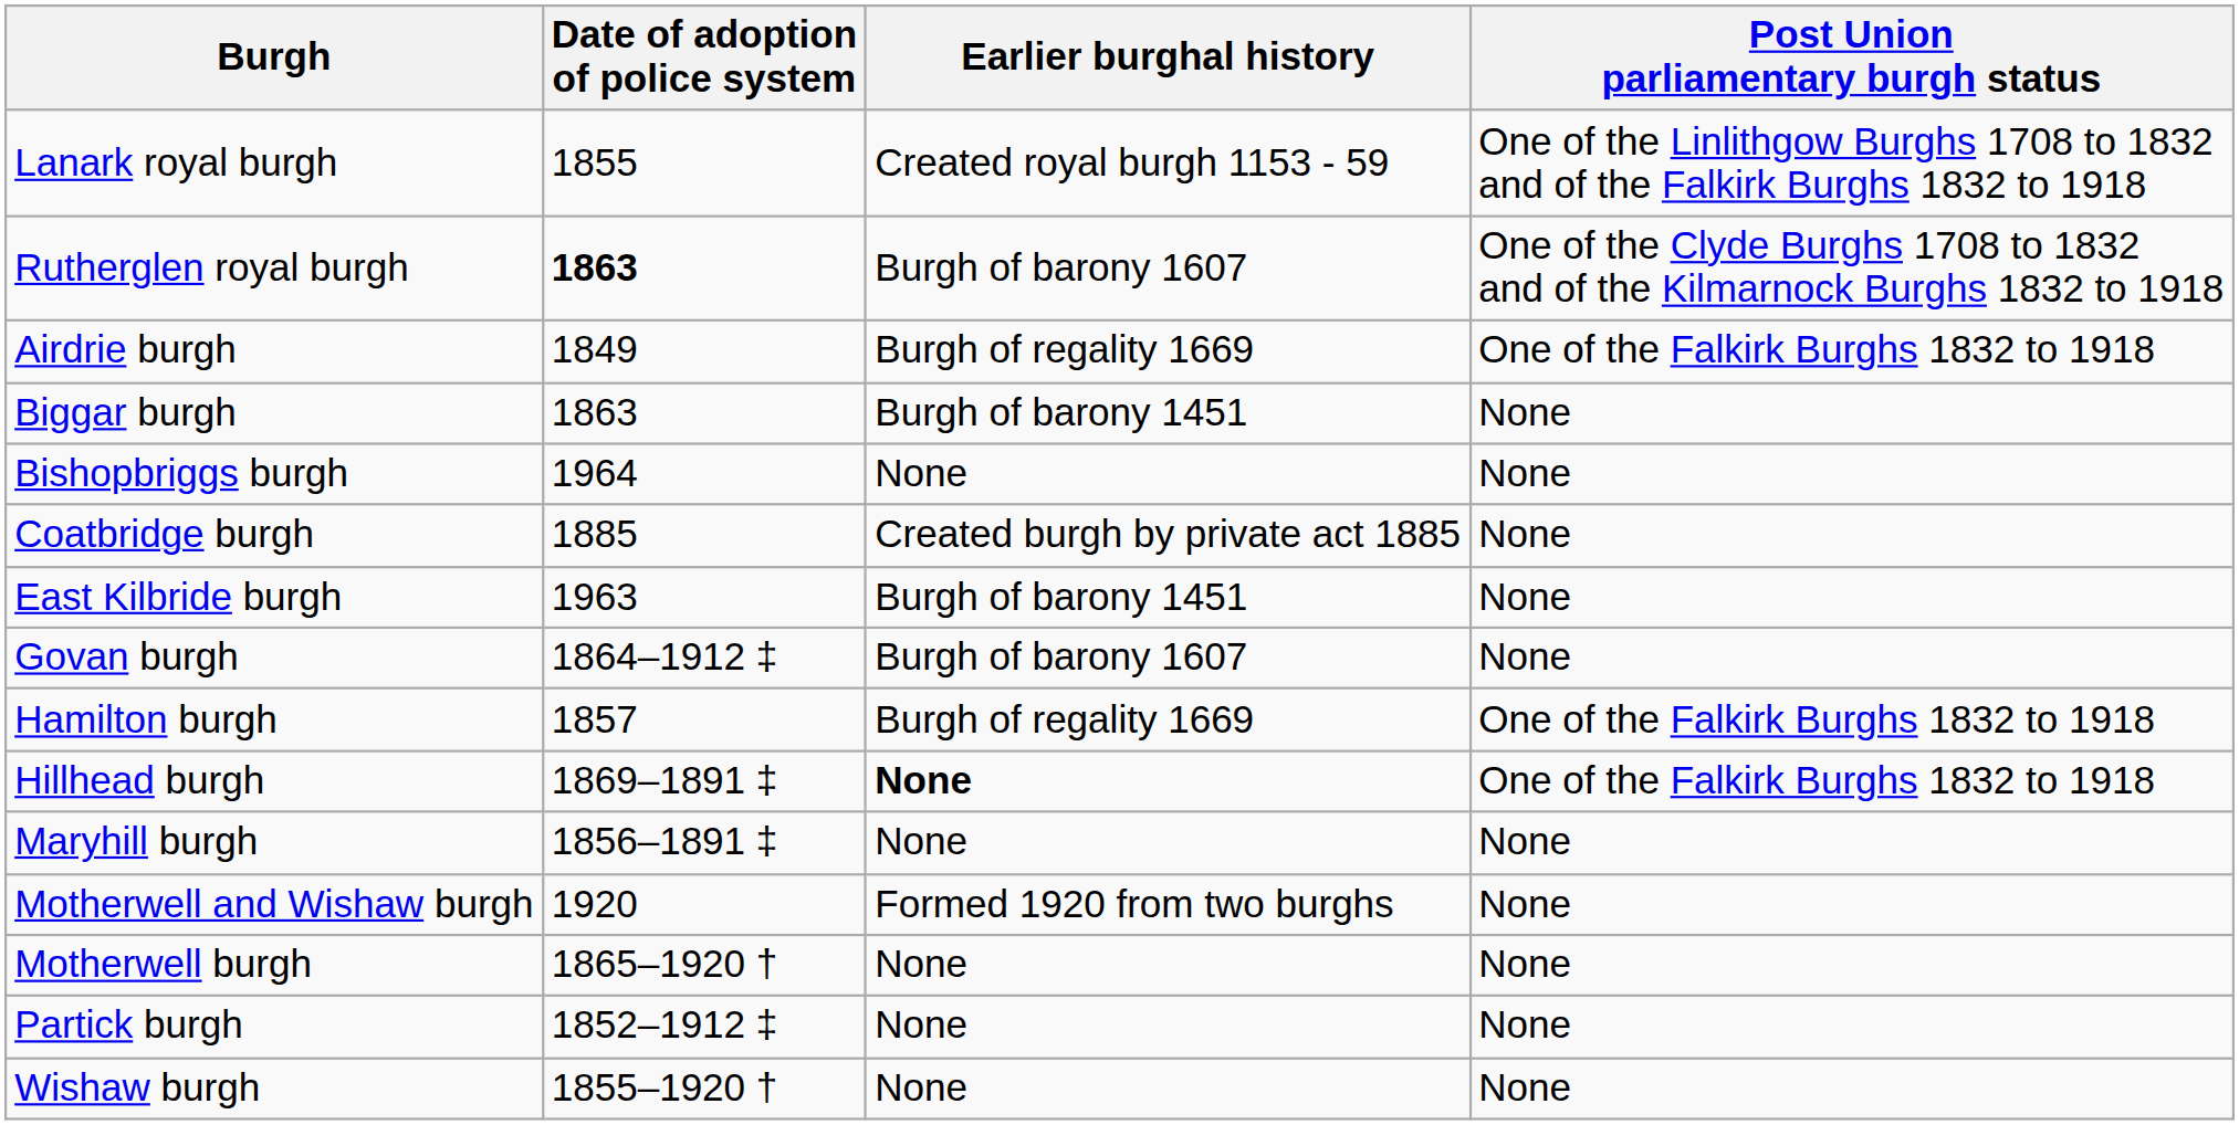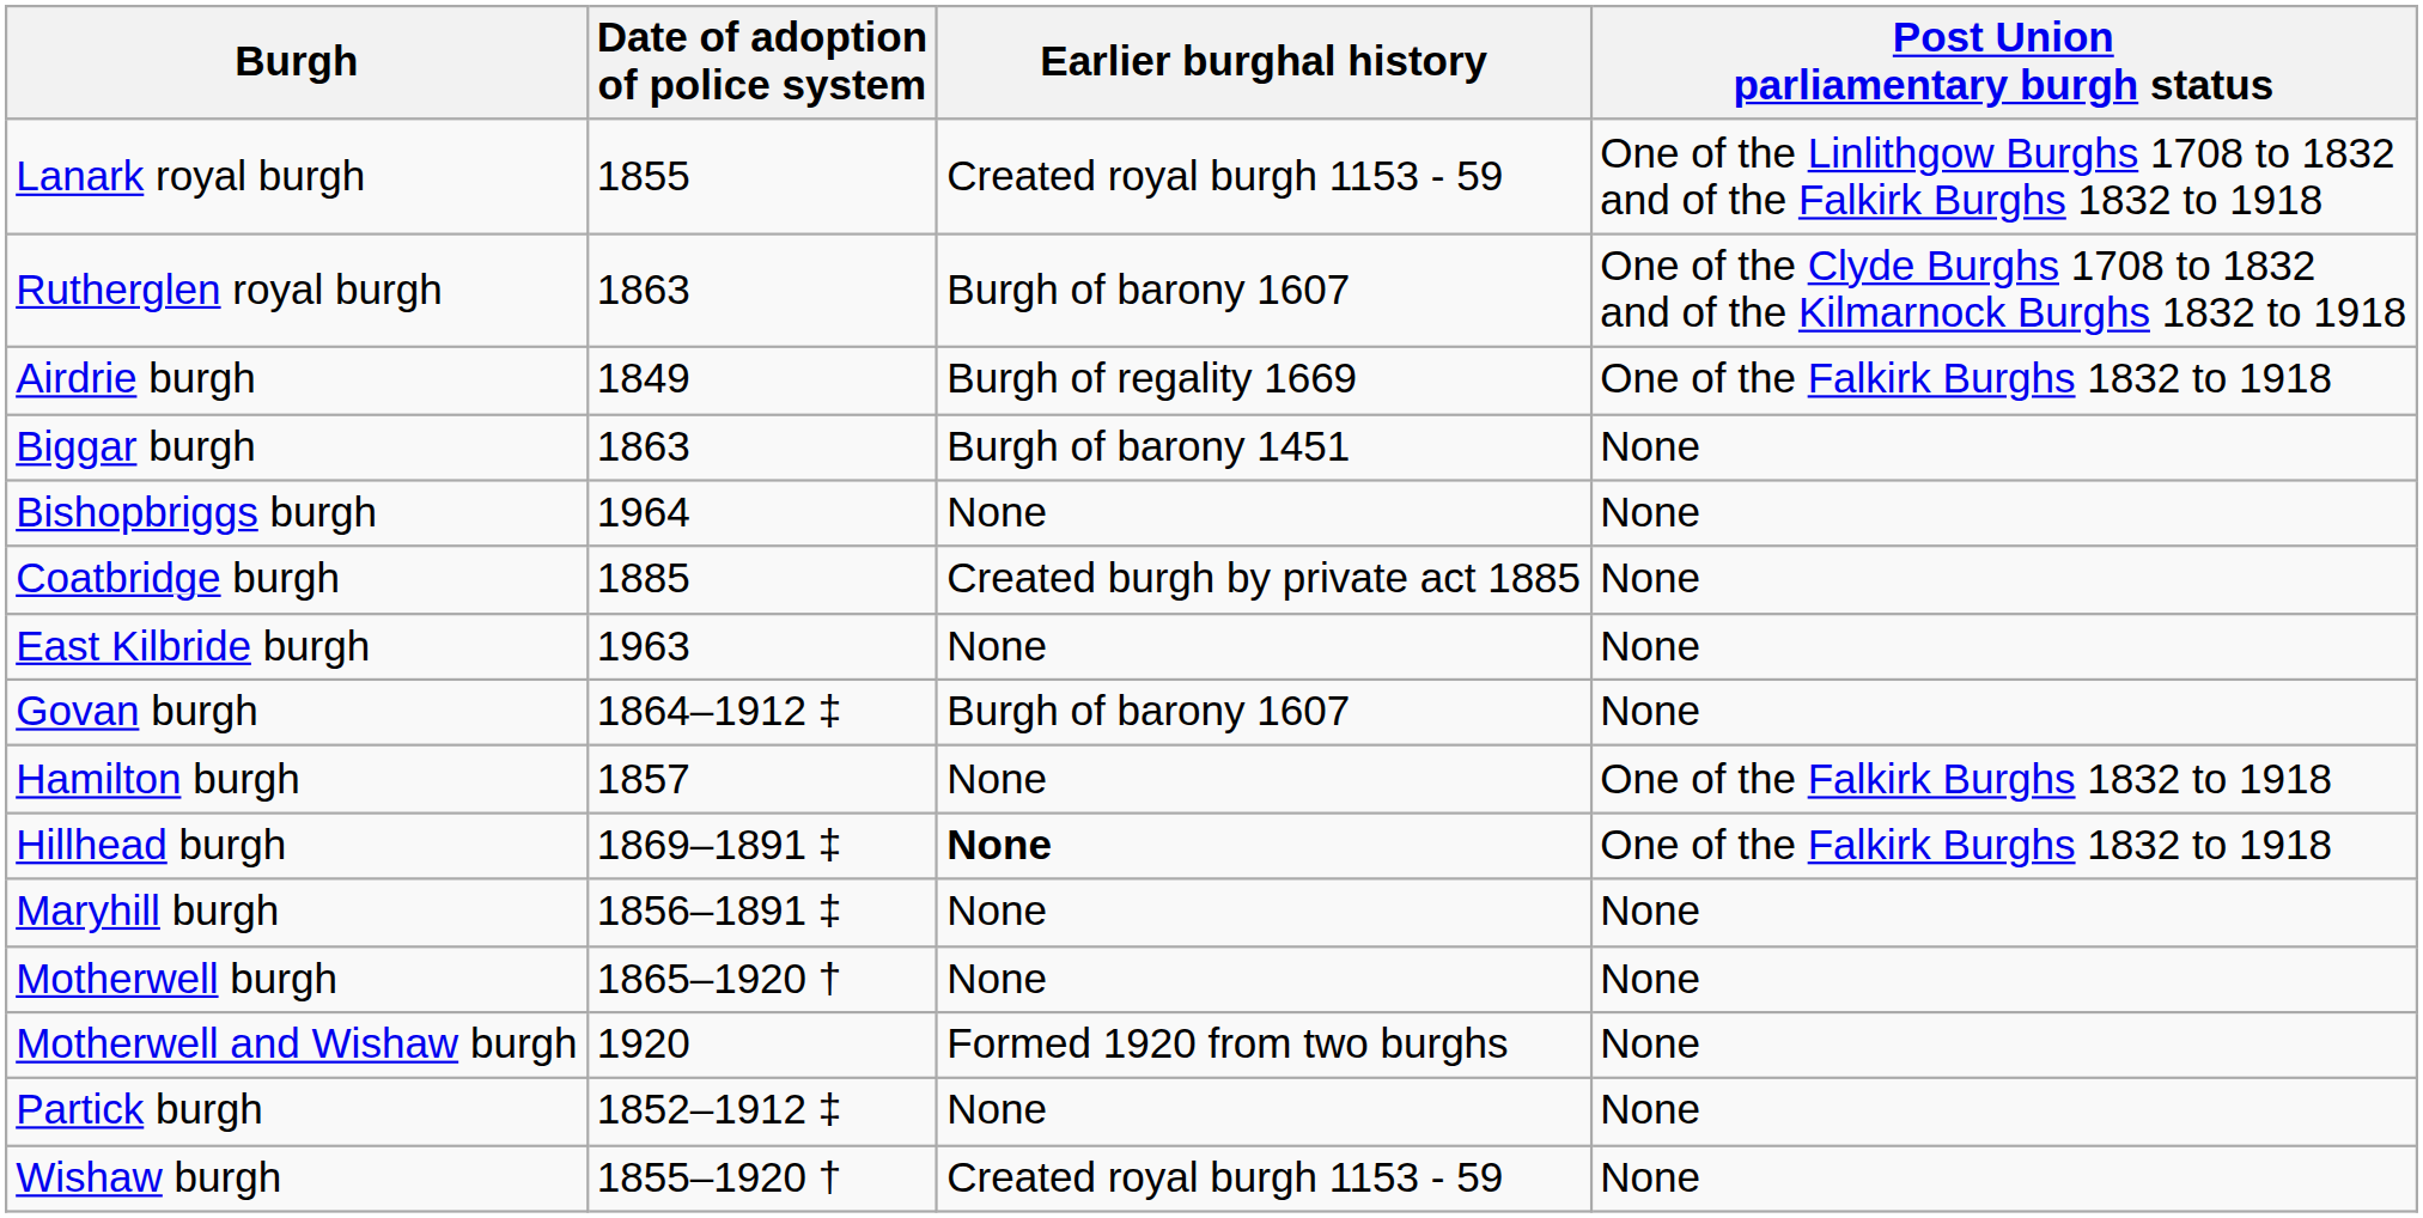Rutherglen royal burgh | Date of adoption of police system: bold -> normal
East Kilbride burgh | Earlier burghal history: Burgh of barony 1451 -> None
Hamilton burgh | Earlier burghal history: Burgh of regality 1669 -> None
rows swapped: Motherwell burgh <-> Motherwell and Wishaw burgh
Wishaw burgh | Earlier burghal history: None -> Created royal burgh 1153 - 59
